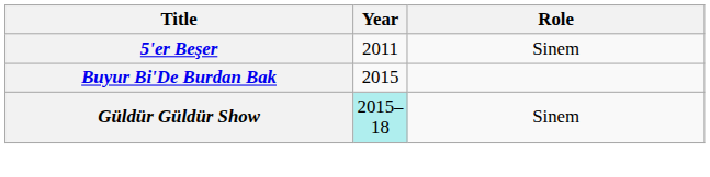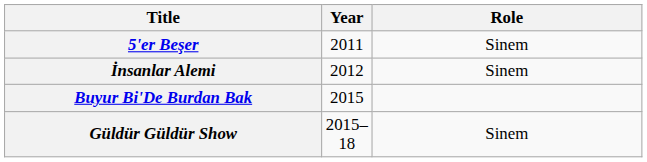+ row: İnsanlar Alemi | 2012 | Sinem
Güldür Güldür Show | Year: paleturquoise background -> no background
